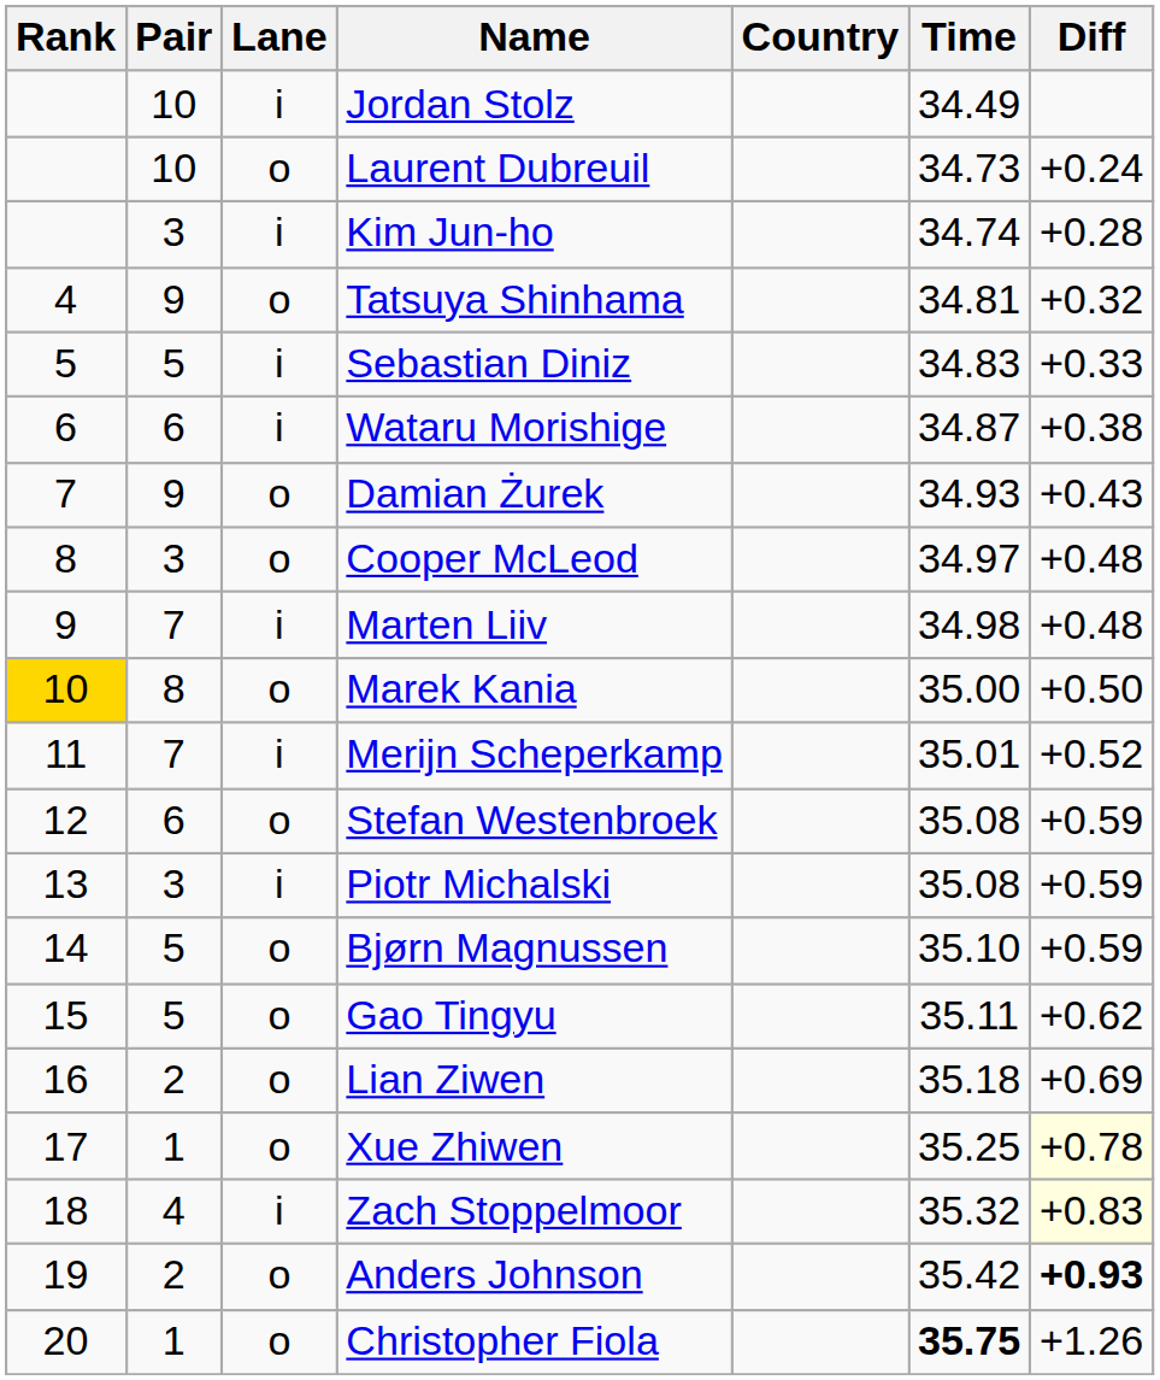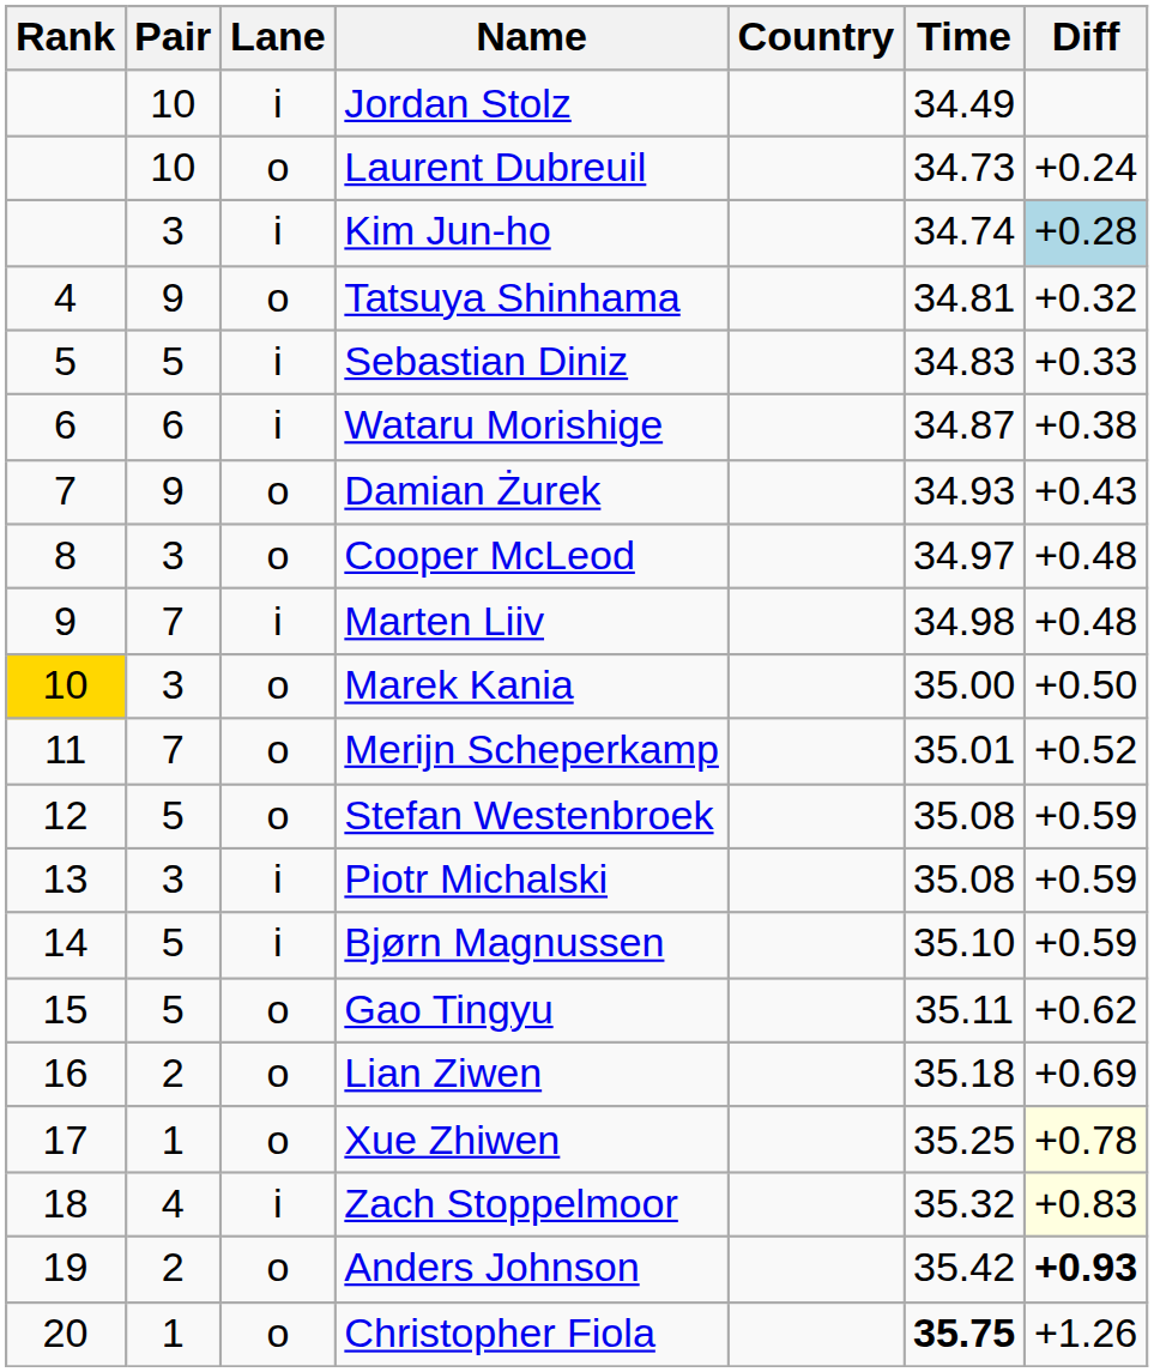Kim Jun-ho | Diff: no background -> lightblue background
Marek Kania | Pair: 8 -> 3
Merijn Scheperkamp | Lane: i -> o
Stefan Westenbroek | Pair: 6 -> 5
Bjørn Magnussen | Lane: o -> i
